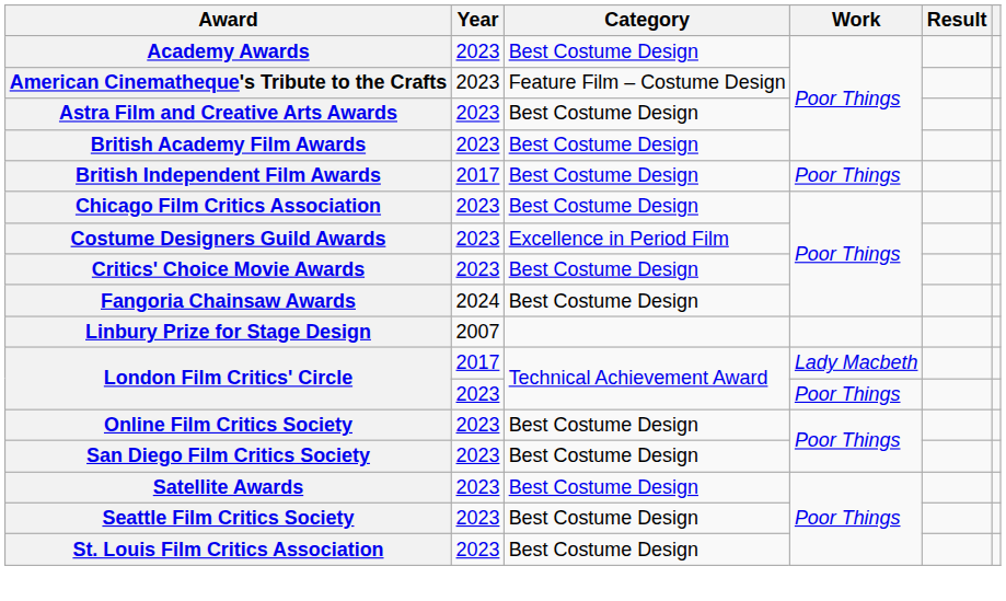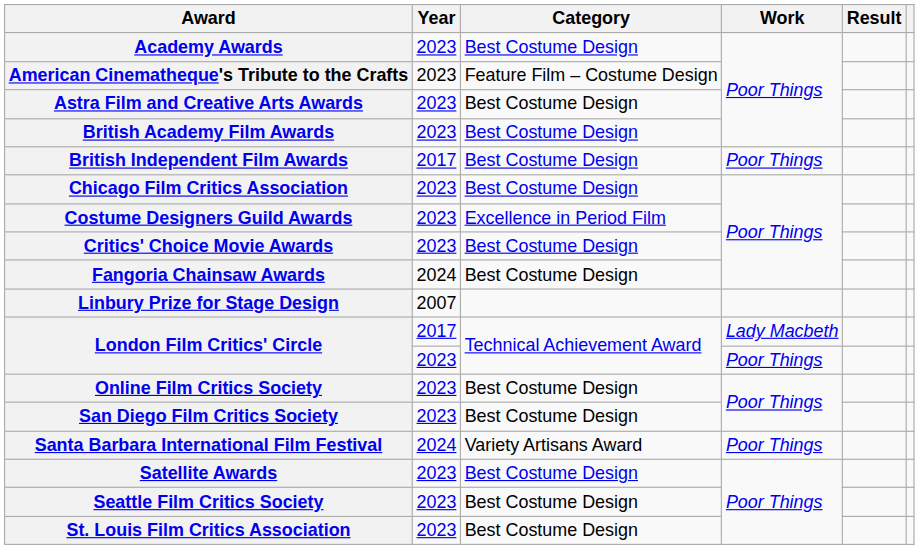+ row: Santa Barbara International Film Festival | 2024 | Variety Artisans Award | Poor Things
